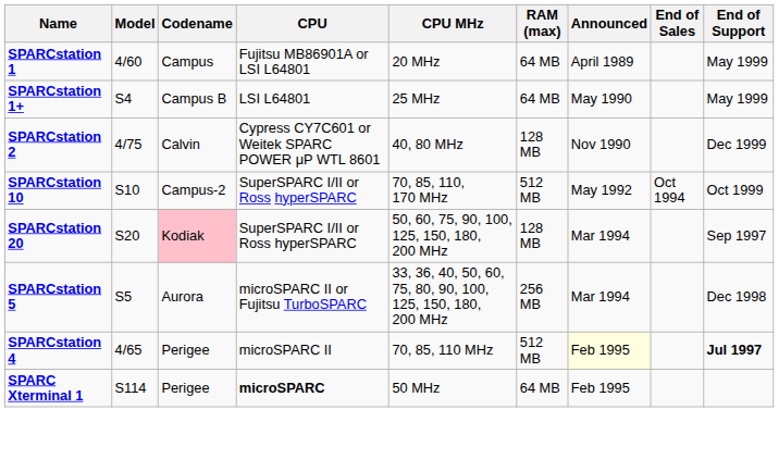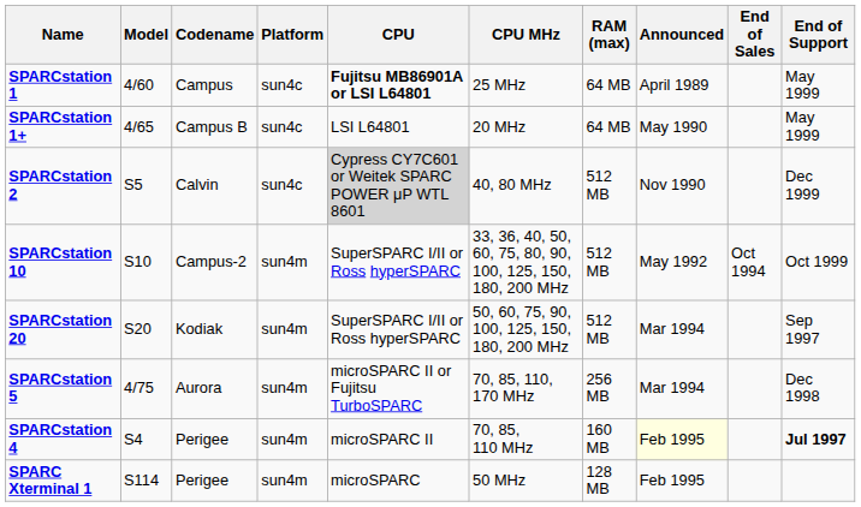+ column: Platform | sun4c | sun4c | sun4c | sun4m | sun4m | sun4m | sun4m | sun4m
SPARCstation 1 | CPU: normal -> bold
SPARCstation 1 | CPU MHz: 20 MHz -> 25 MHz
SPARCstation 1+ | Model: S4 -> 4/65
SPARCstation 1+ | CPU MHz: 25 MHz -> 20 MHz
SPARCstation 2 | Model: 4/75 -> S5
SPARCstation 2 | CPU: no background -> lightgrey background
SPARCstation 2 | RAM (max): 128 MB -> 512 MB
SPARCstation 10 | CPU MHz: 70, 85, 110, 170 MHz -> 33, 36, 40, 50, 60, 75, 80, 90, 100, 125, 150, 180, 200 MHz
SPARCstation 20 | Codename: pink background -> no background
SPARCstation 20 | RAM (max): 128 MB -> 512 MB
SPARCstation 5 | Model: S5 -> 4/75
SPARCstation 5 | CPU MHz: 33, 36, 40, 50, 60, 75, 80, 90, 100, 125, 150, 180, 200 MHz -> 70, 85, 110, 170 MHz
SPARCstation 4 | Model: 4/65 -> S4
SPARCstation 4 | RAM (max): 512 MB -> 160 MB
SPARC Xterminal 1 | CPU: bold -> normal
SPARC Xterminal 1 | RAM (max): 64 MB -> 128 MB
